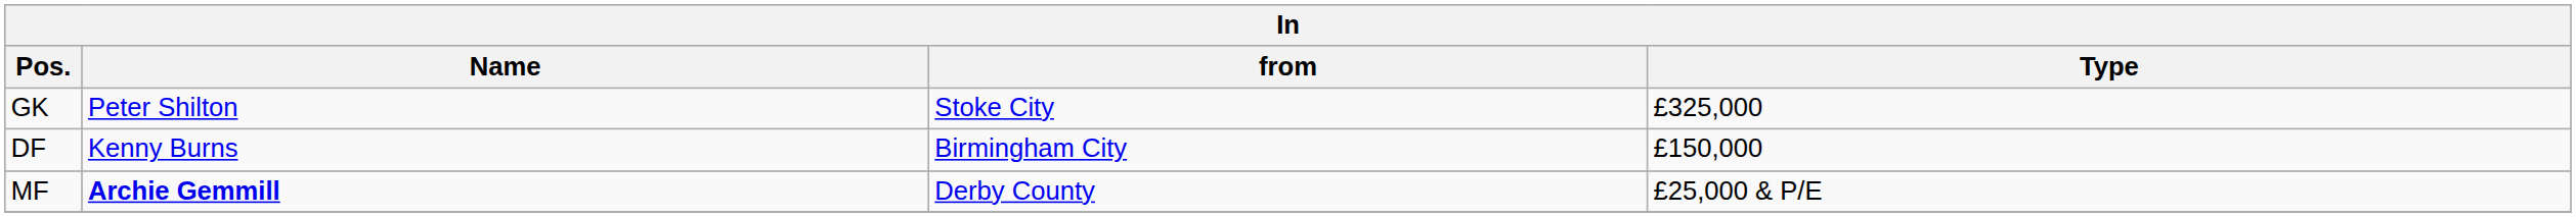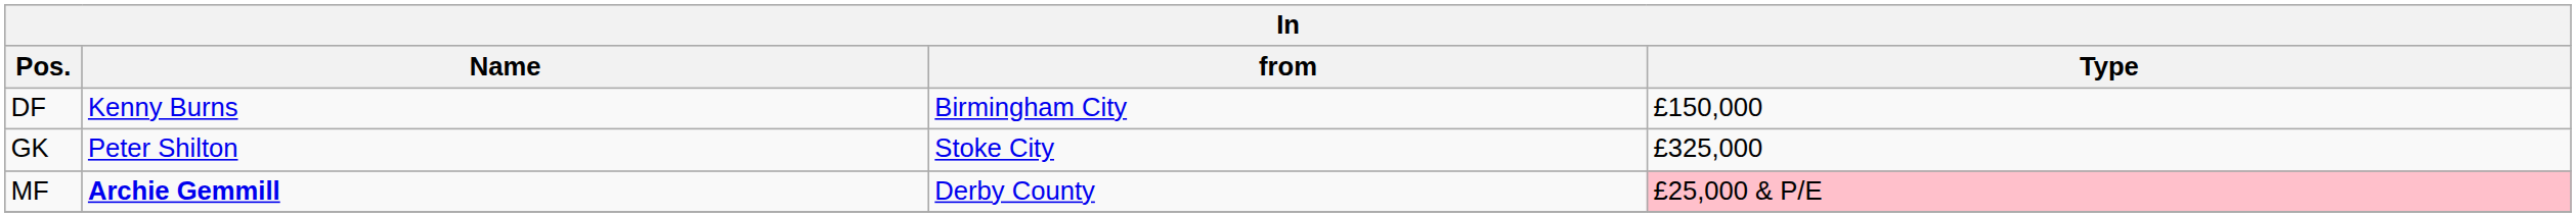rows swapped: DF <-> GK
MF | Type: no background -> pink background
